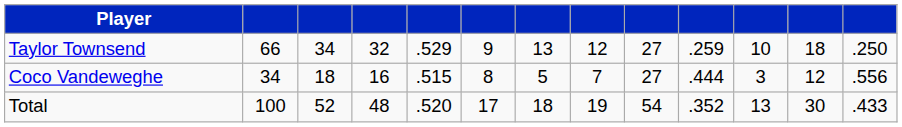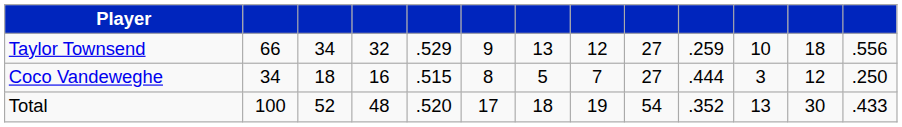Taylor Townsend | column 13: .250 -> .556
Coco Vandeweghe | column 13: .556 -> .250
